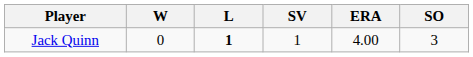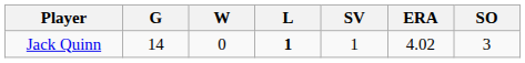+ column: G | 14
Jack Quinn | ERA: 4.00 -> 4.02
